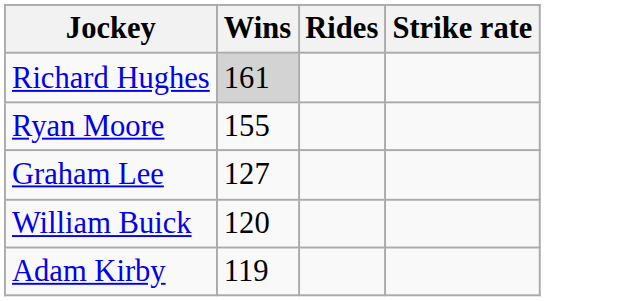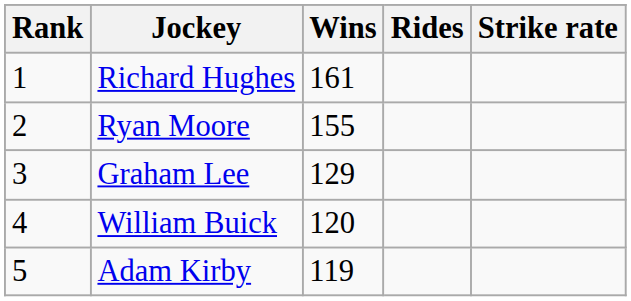+ column: Rank | 1 | 2 | 3 | 4 | 5
Richard Hughes | Wins: lightgrey background -> no background
Graham Lee | Wins: 127 -> 129
